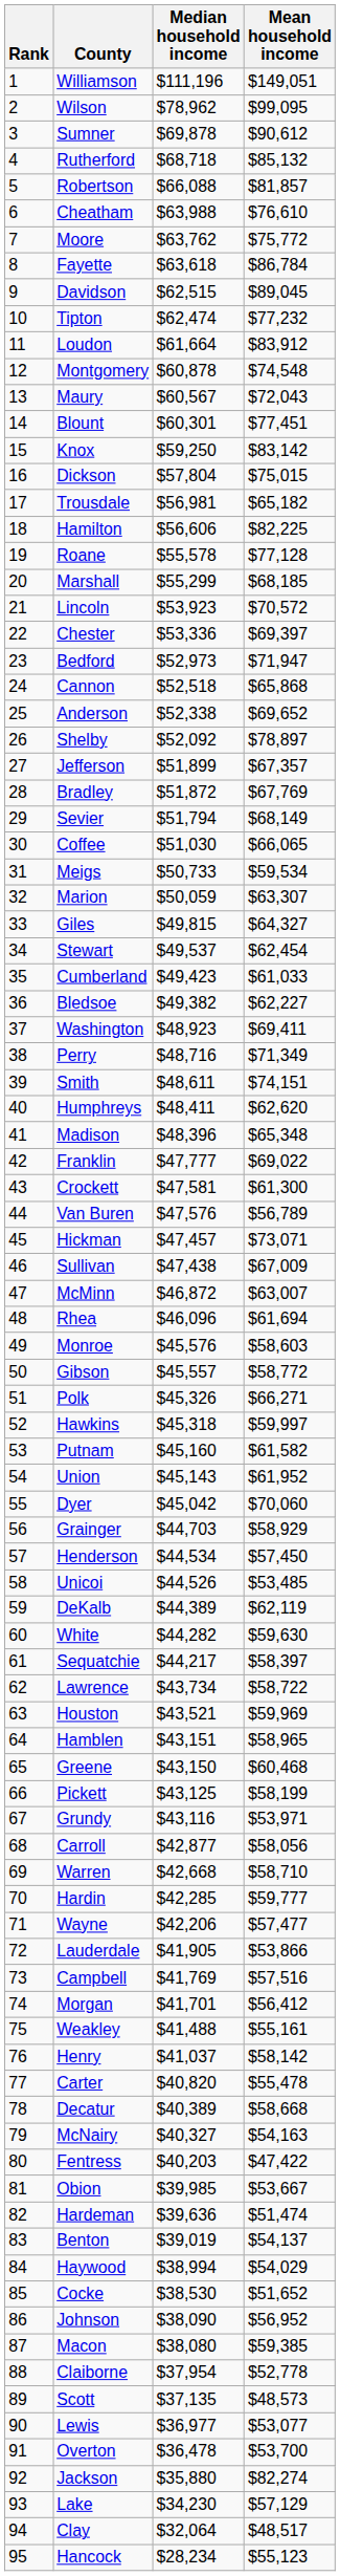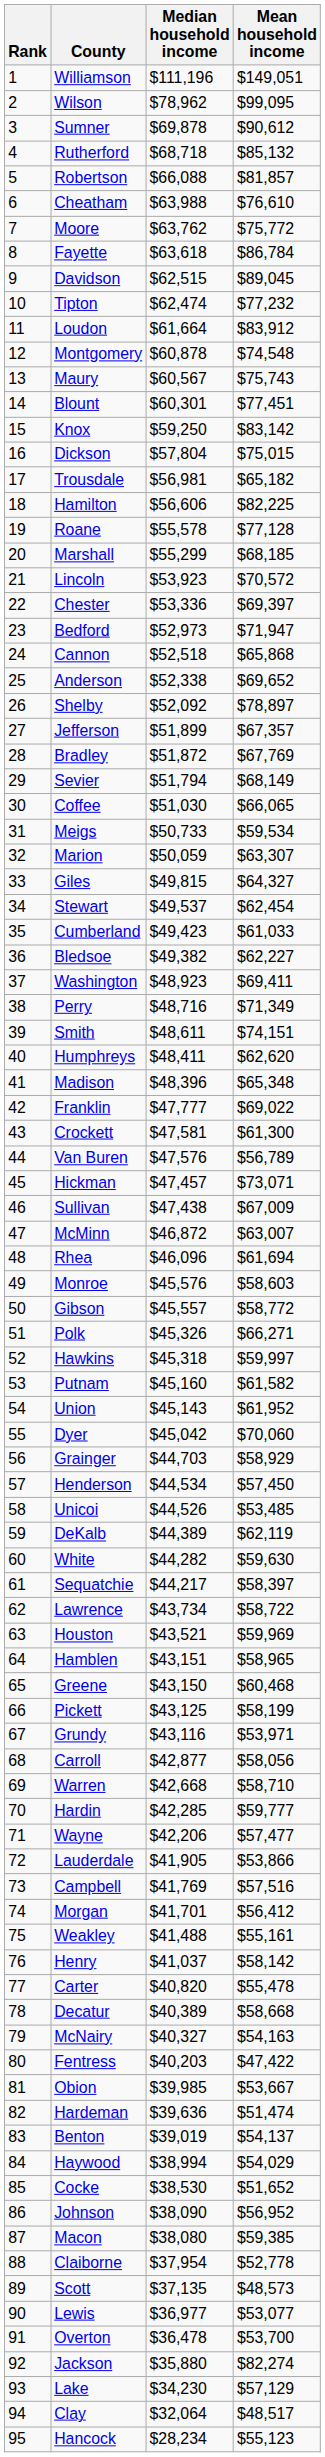Maury | Mean household income: $72,043 -> $75,743
